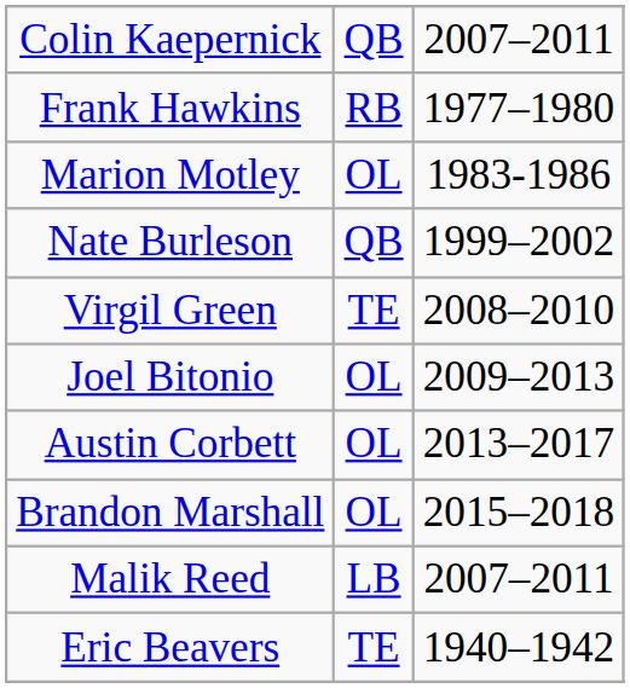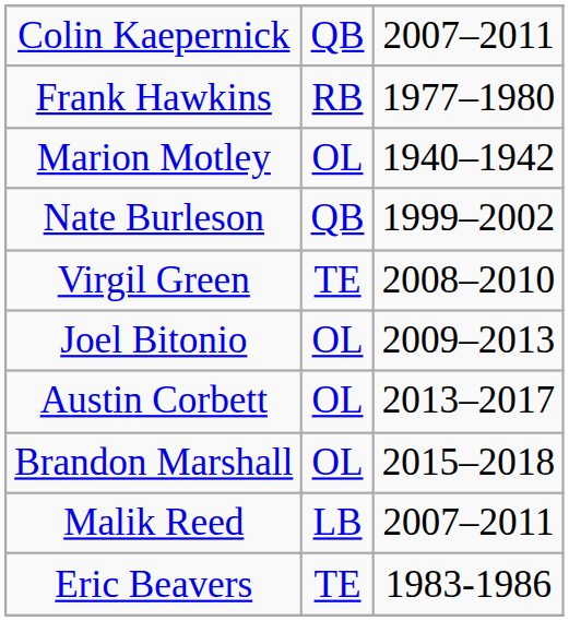Marion Motley | column 3: 1983-1986 -> 1940–1942
Eric Beavers | column 3: 1940–1942 -> 1983-1986
